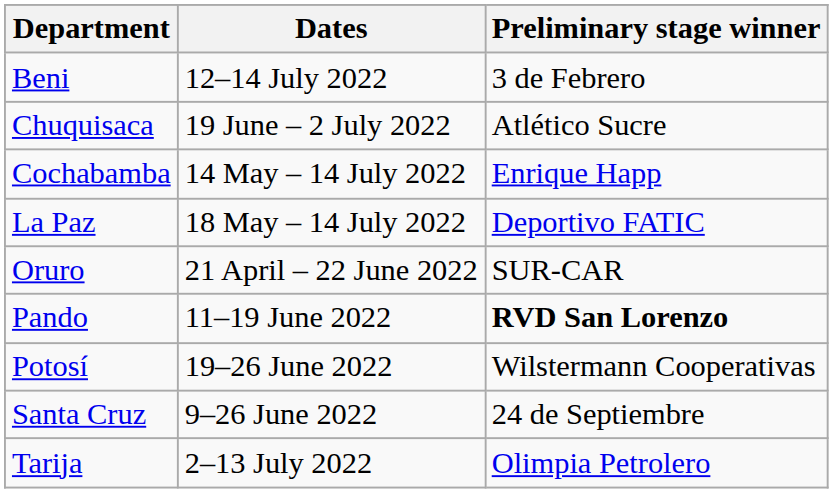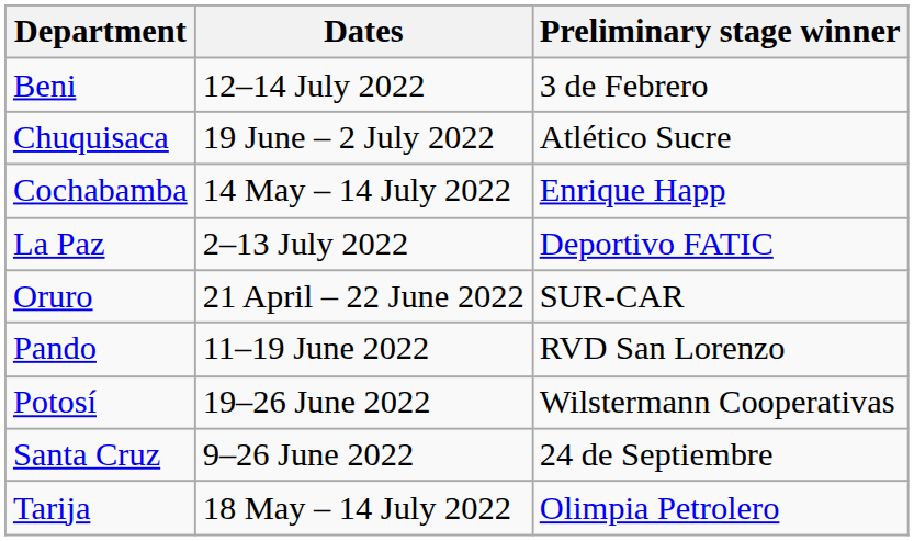La Paz | Dates: 18 May – 14 July 2022 -> 2–13 July 2022
Pando | Preliminary stage winner: bold -> normal
Tarija | Dates: 2–13 July 2022 -> 18 May – 14 July 2022
